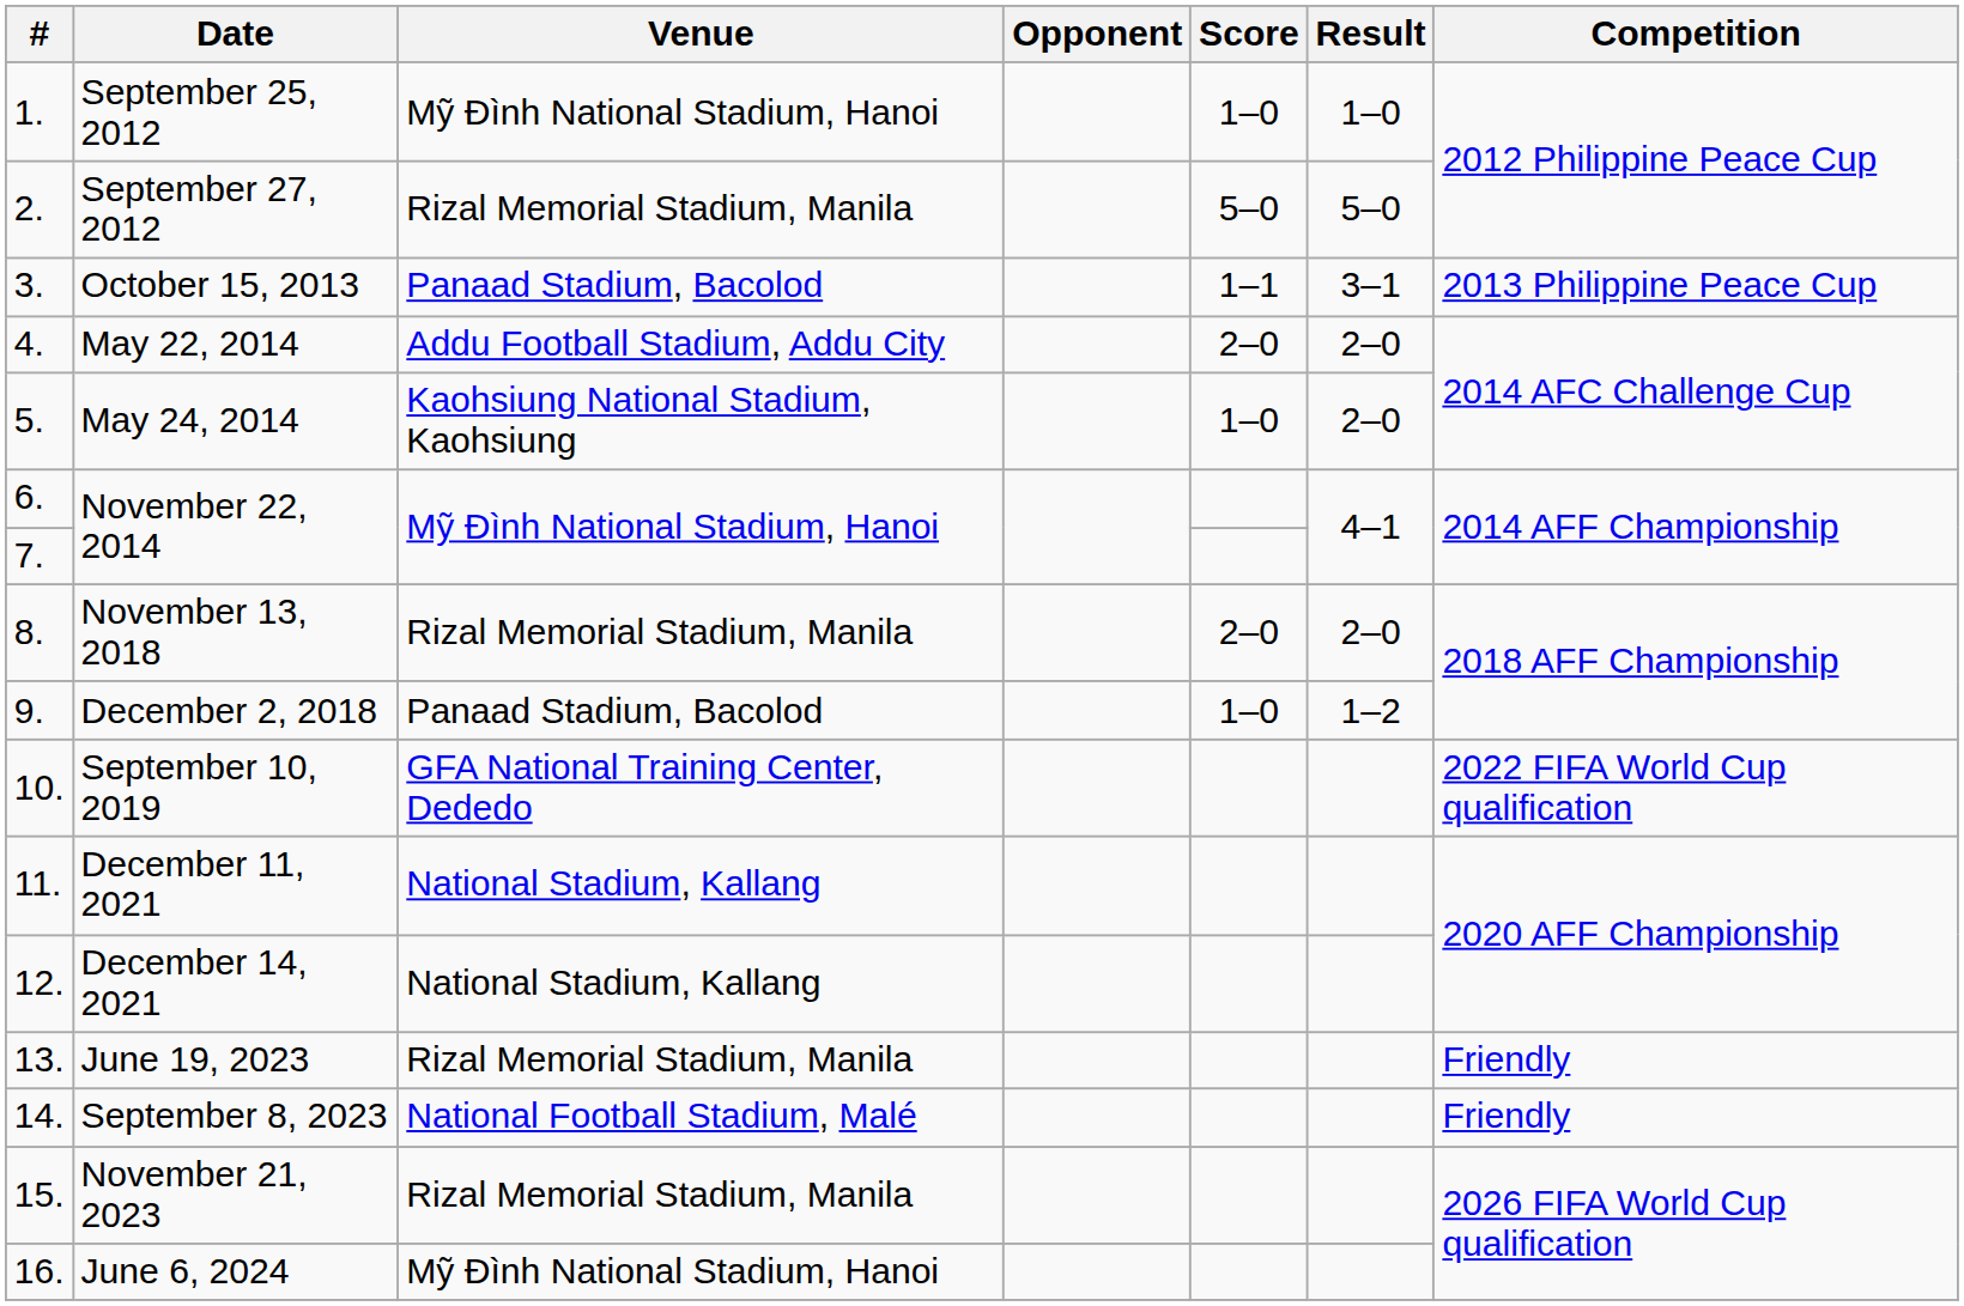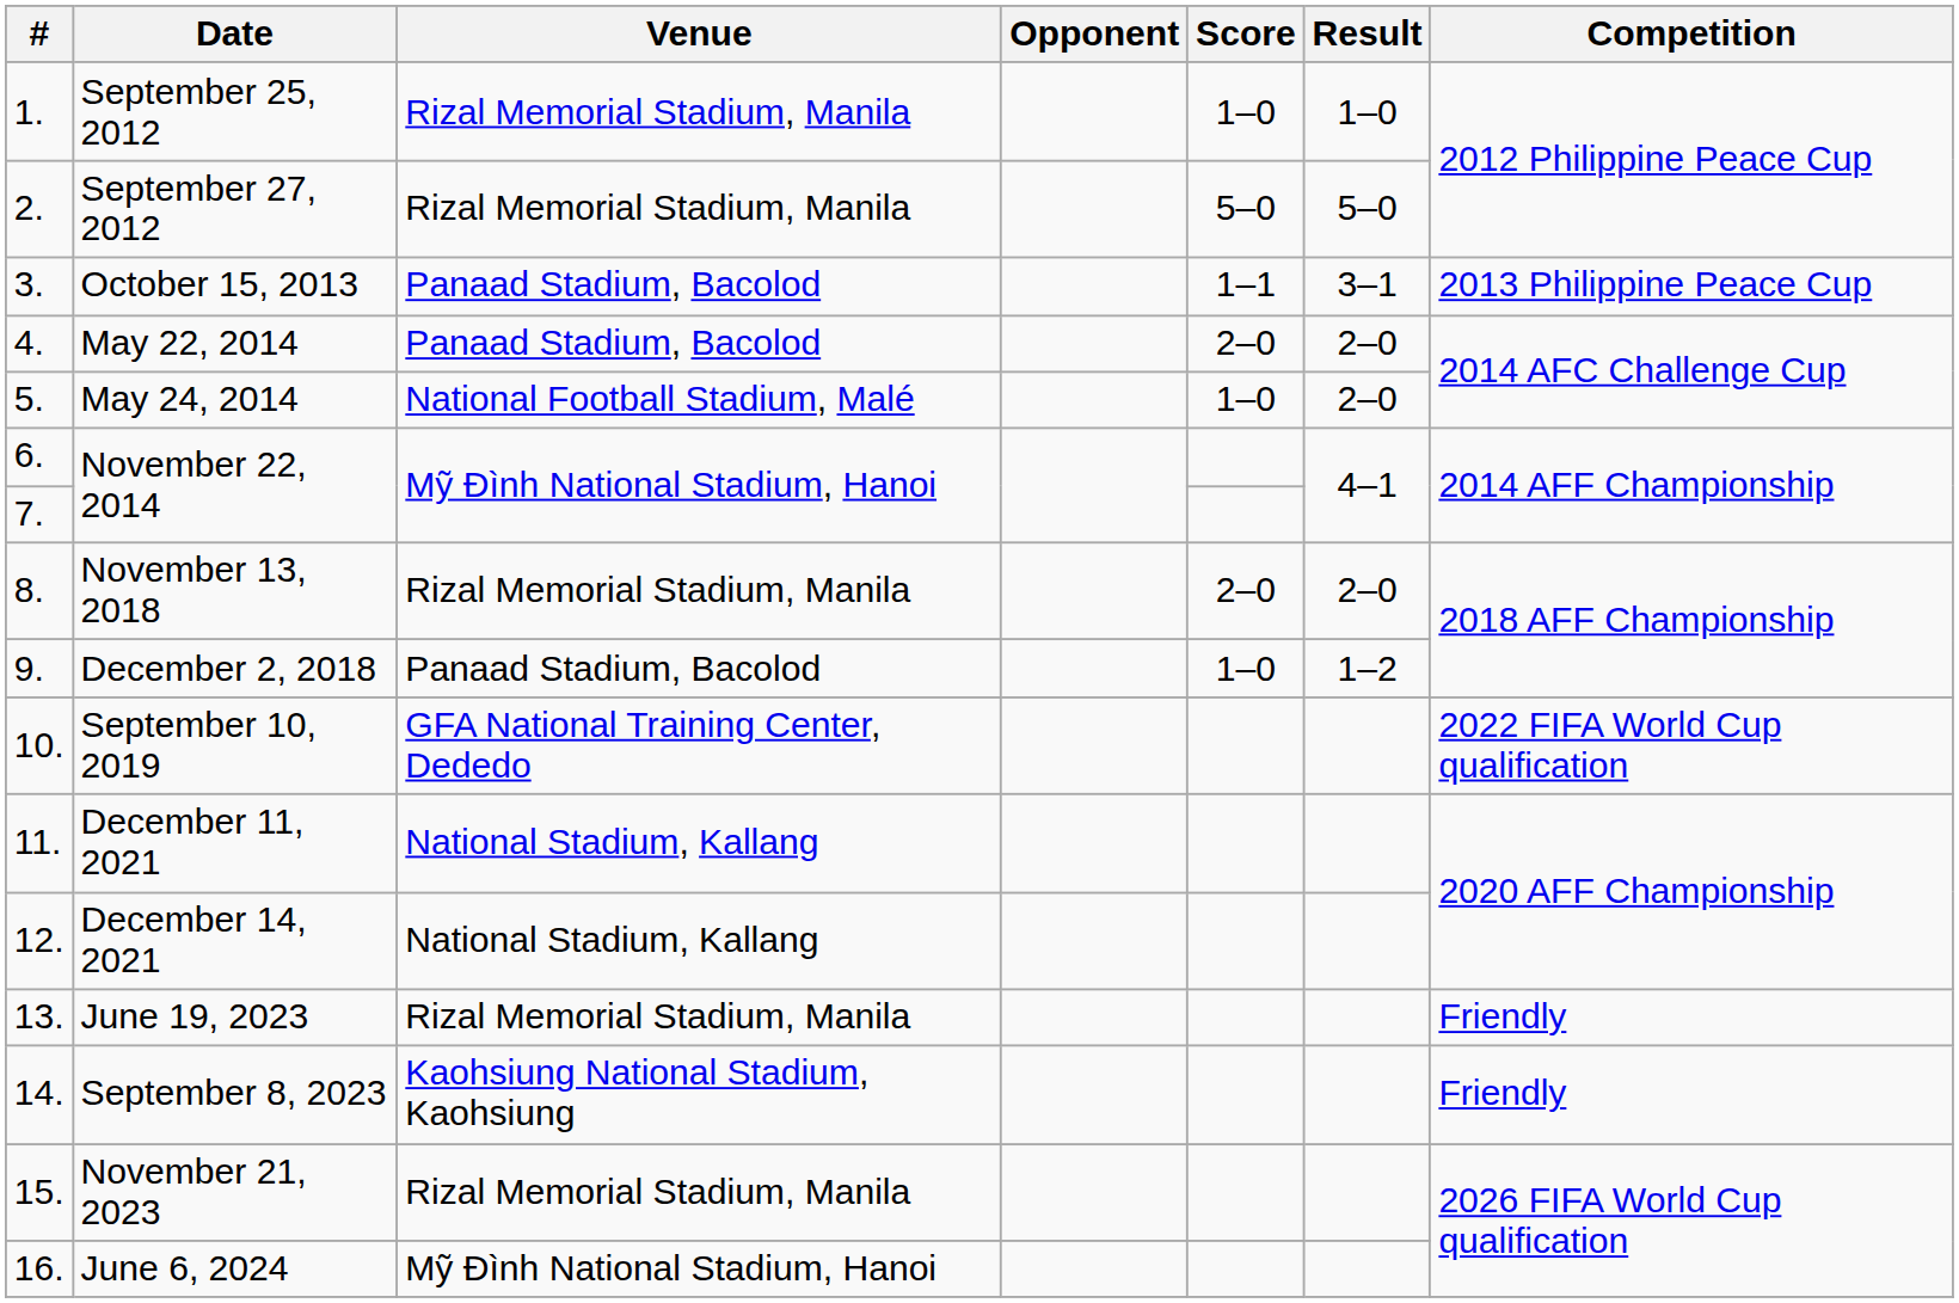September 25, 2012 | Venue: Mỹ Đình National Stadium, Hanoi -> Rizal Memorial Stadium, Manila
May 22, 2014 | Venue: Addu Football Stadium, Addu City -> Panaad Stadium, Bacolod
May 24, 2014 | Venue: Kaohsiung National Stadium, Kaohsiung -> National Football Stadium, Malé
September 8, 2023 | Venue: National Football Stadium, Malé -> Kaohsiung National Stadium, Kaohsiung
